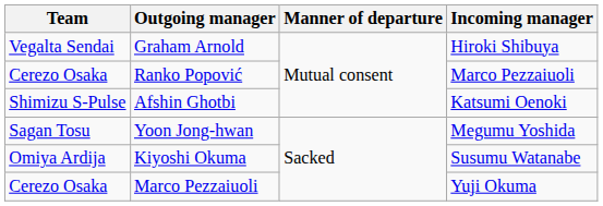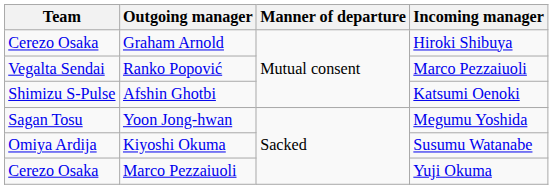Graham Arnold | Team: Vegalta Sendai -> Cerezo Osaka
Ranko Popović | Team: Cerezo Osaka -> Vegalta Sendai
